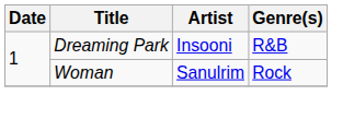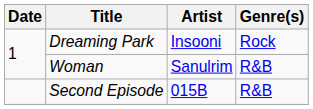Dreaming Park | Genre(s): R&B -> Rock
Woman | Genre(s): Rock -> R&B
+ row: Second Episode | 015B | R&B
